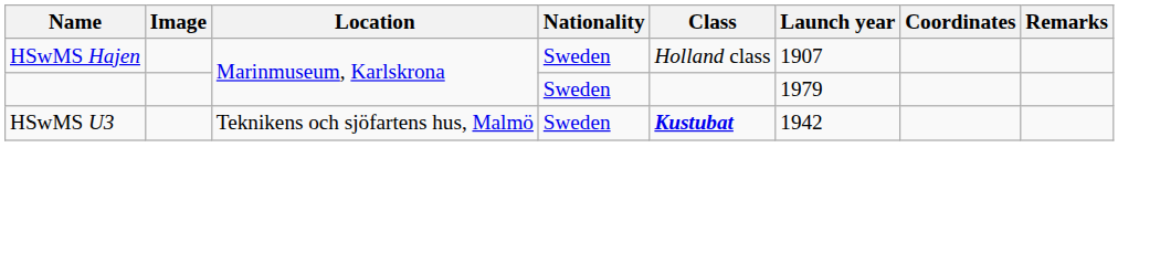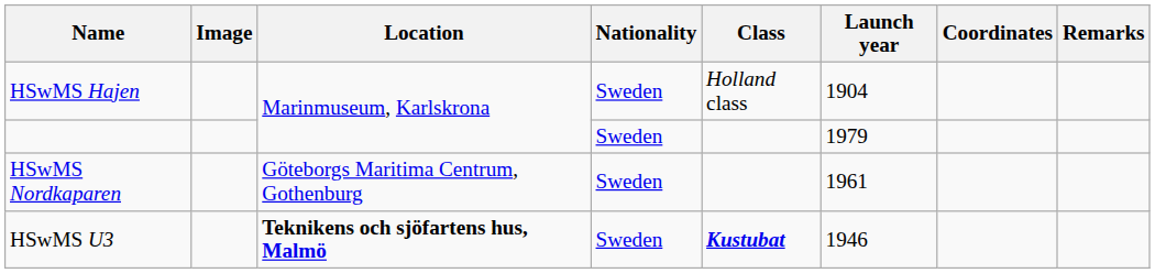HSwMS Hajen | Launch year: 1907 -> 1904
+ row: HSwMS Nordkaparen | Göteborgs Maritima Centrum, Gothenburg | Sweden | 1961
HSwMS U3 | Location: normal -> bold
HSwMS U3 | Launch year: 1942 -> 1946
